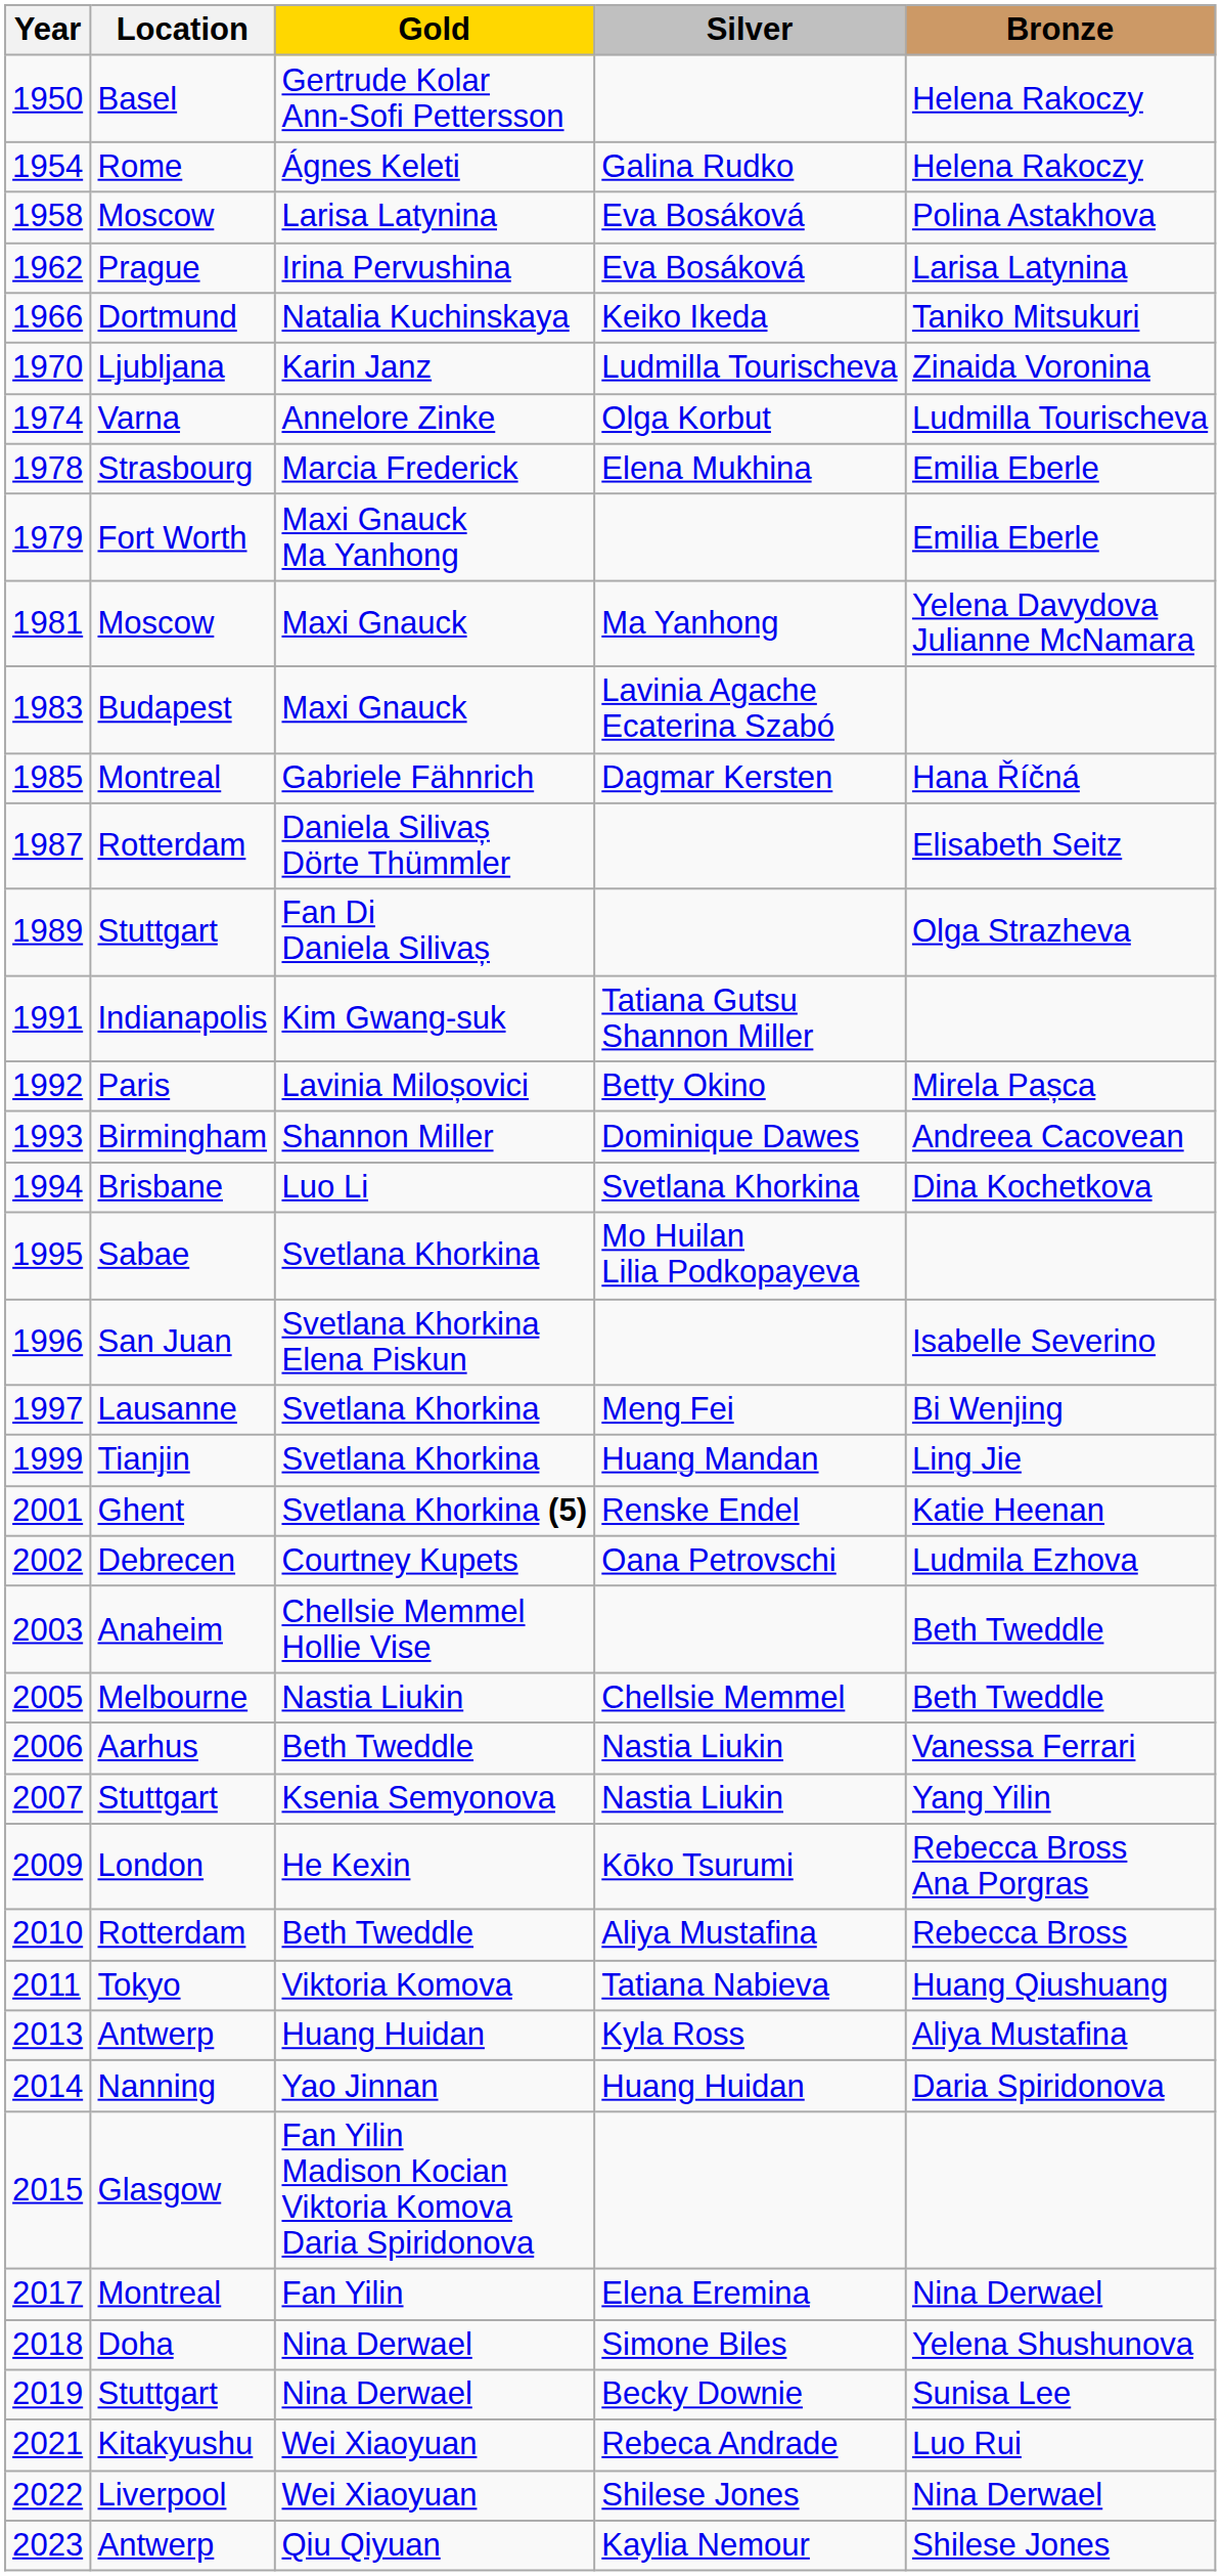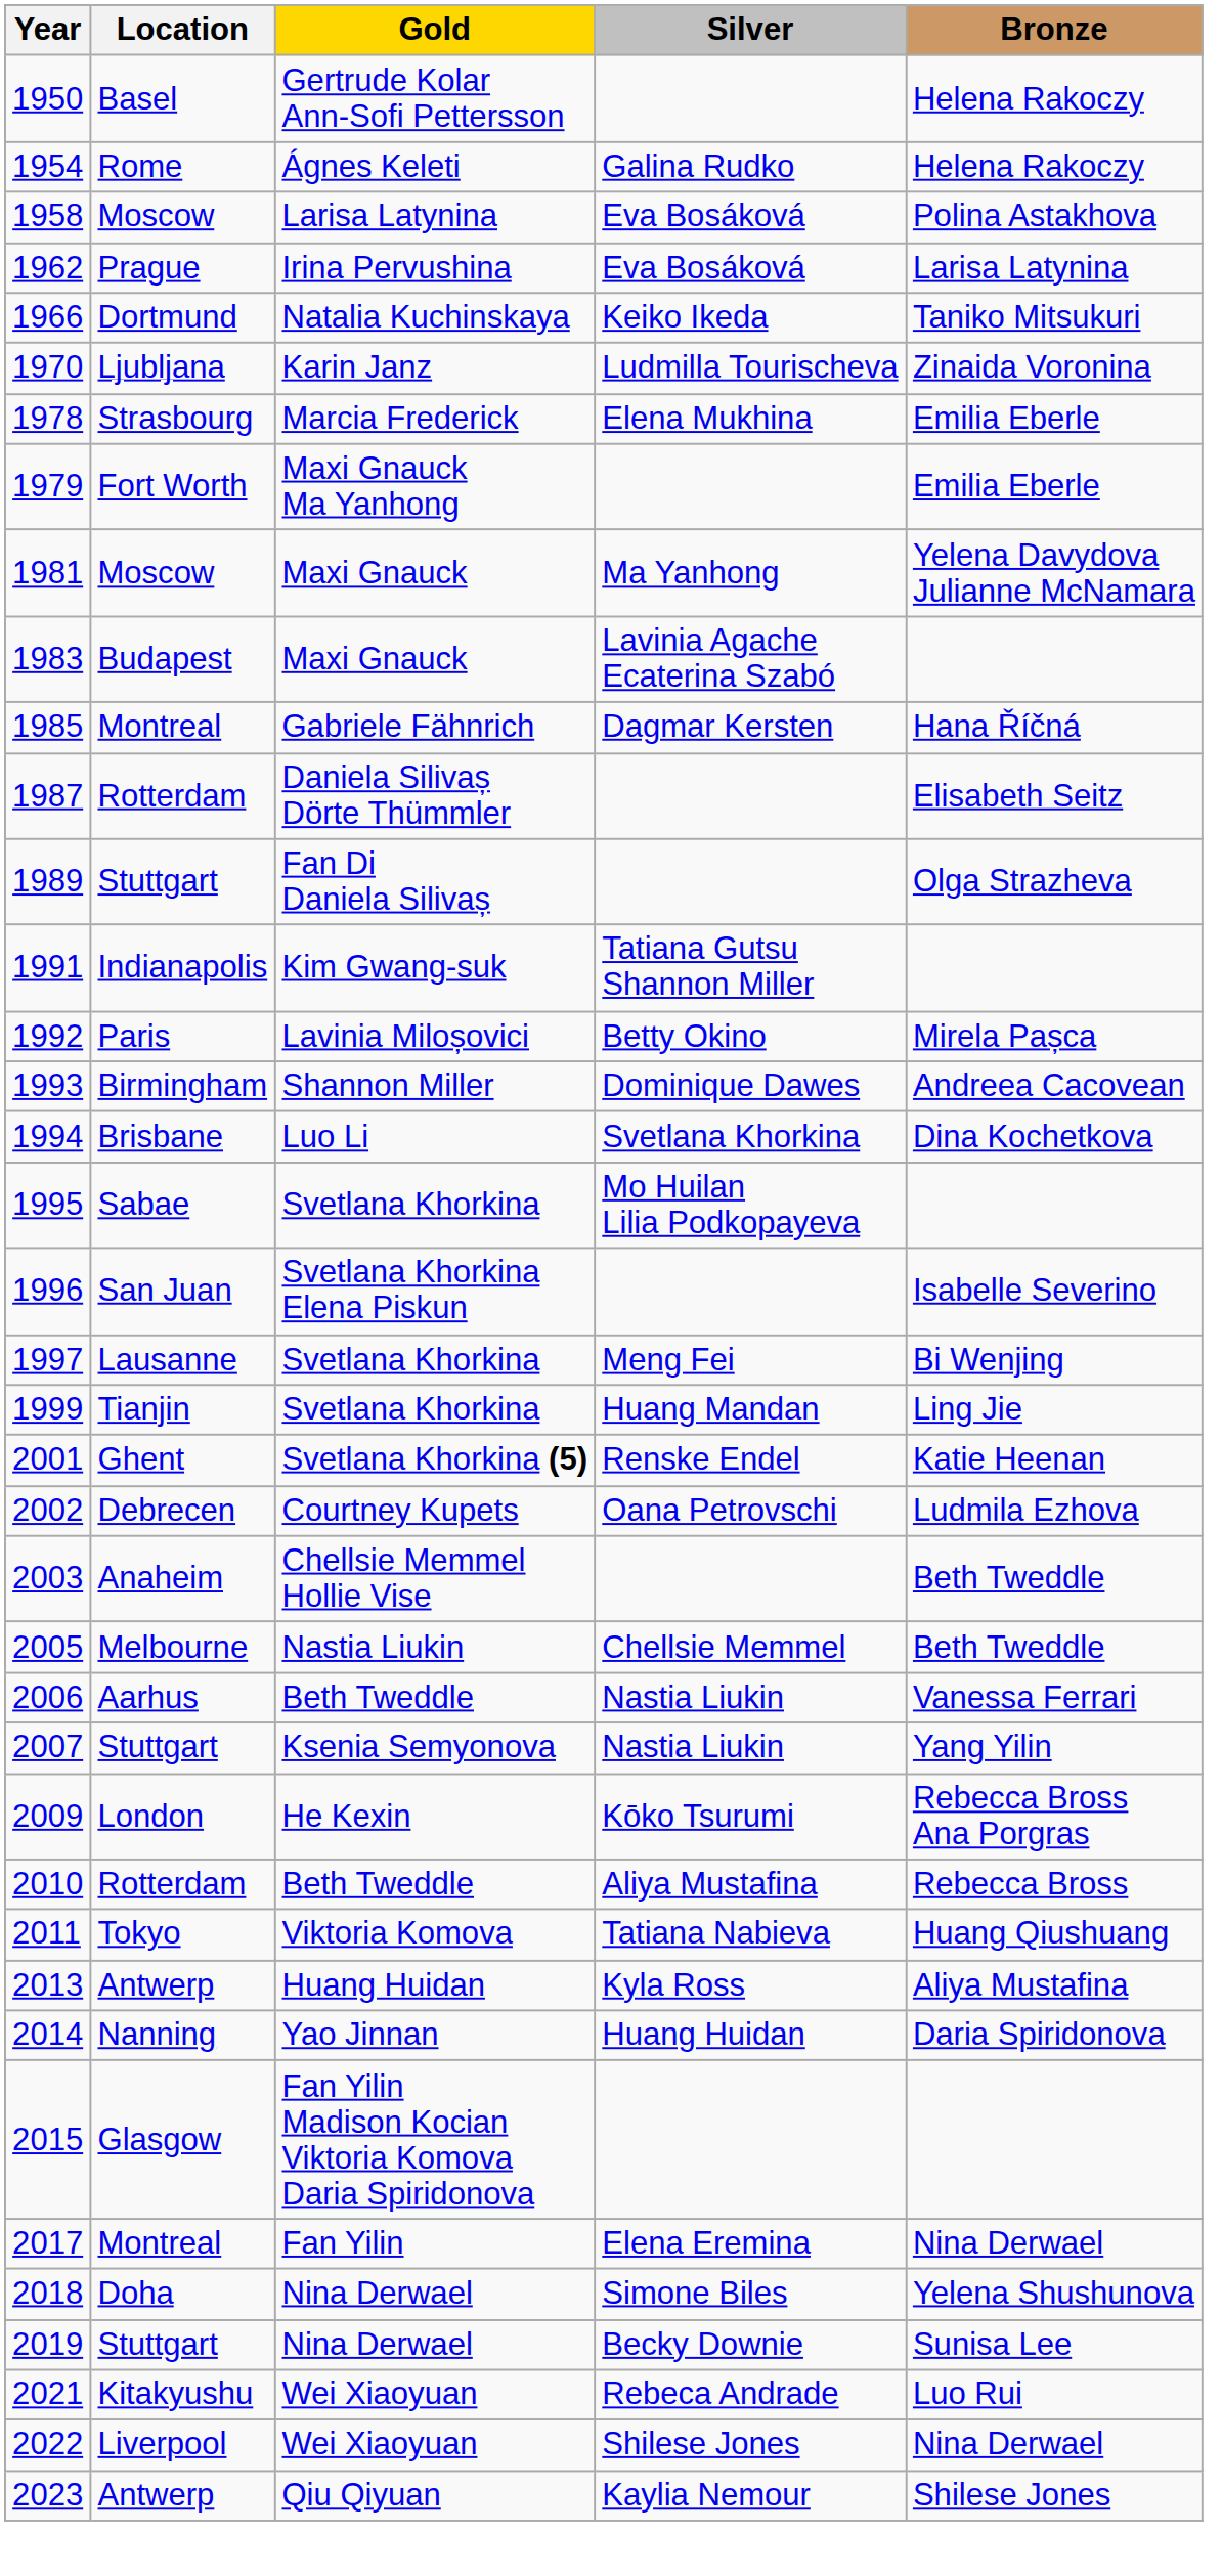- row: 1974 | Varna | Annelore Zinke | Olga Korbut | Ludmilla Tourischeva
